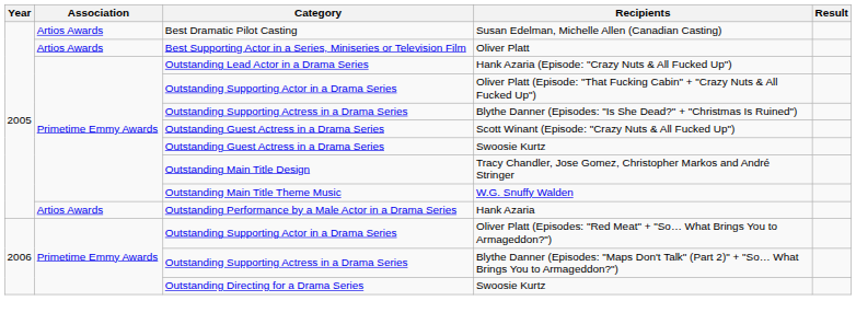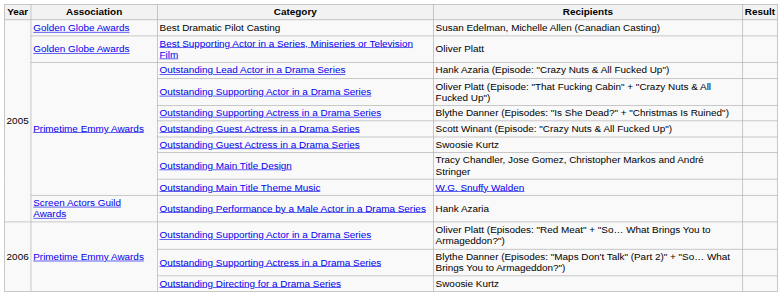Susan Edelman, Michelle Allen (Canadian Casting) | Association: Artios Awards -> Golden Globe Awards
Oliver Platt | Association: Artios Awards -> Golden Globe Awards
Hank Azaria | Association: Artios Awards -> Screen Actors Guild Awards
